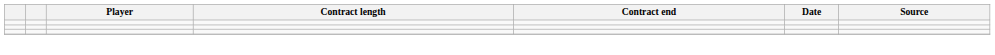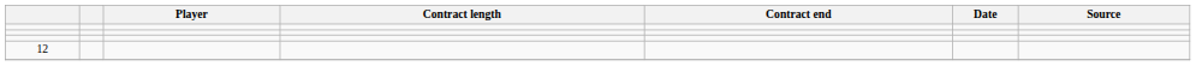+ row: 12
